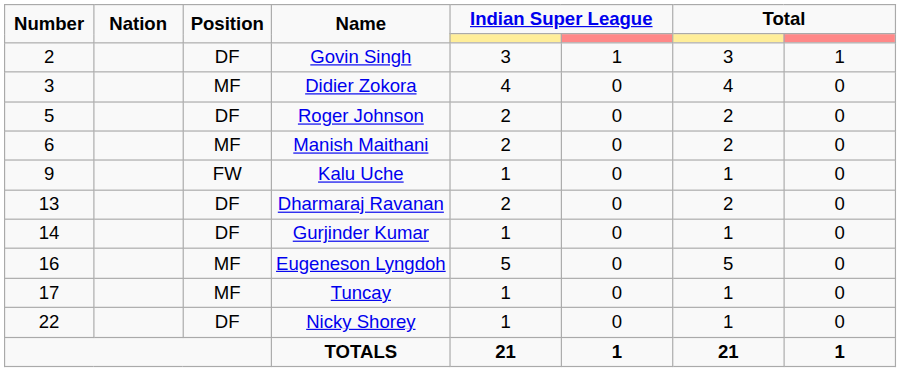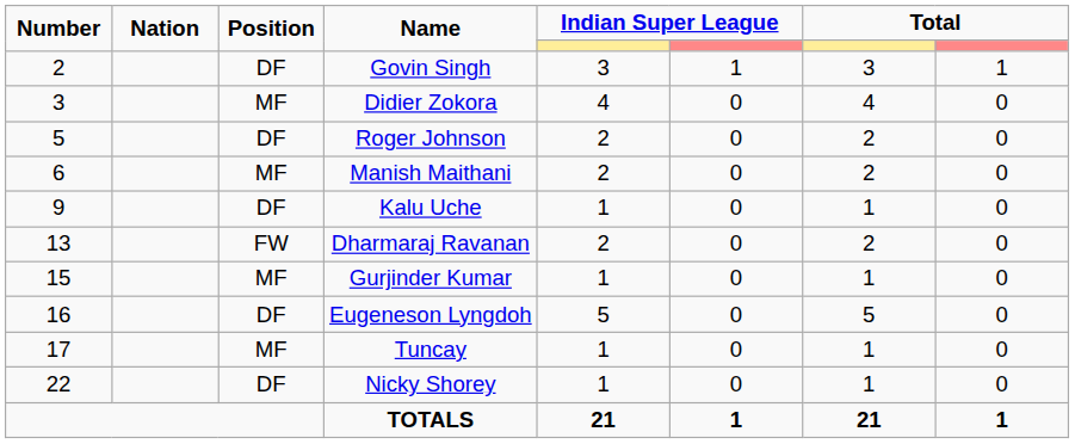Kalu Uche | Position: FW -> DF
Dharmaraj Ravanan | Position: DF -> FW
Gurjinder Kumar | Number: 14 -> 15
Gurjinder Kumar | Position: DF -> MF
Eugeneson Lyngdoh | Position: MF -> DF
